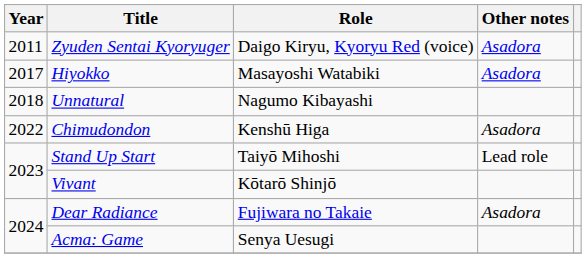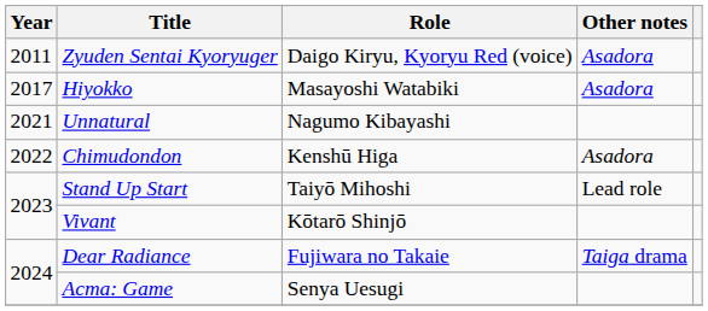Unnatural | Year: 2018 -> 2021
Dear Radiance | Other notes: Asadora -> Taiga drama
